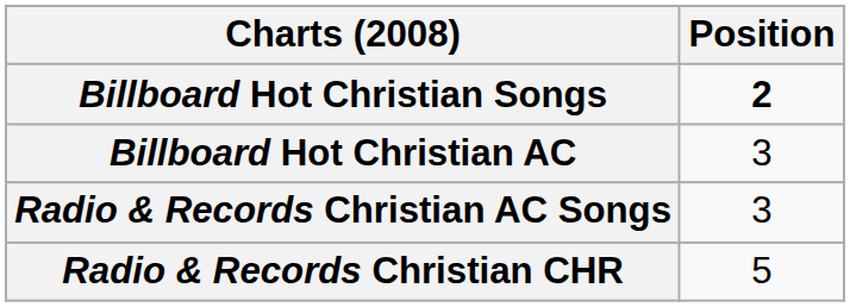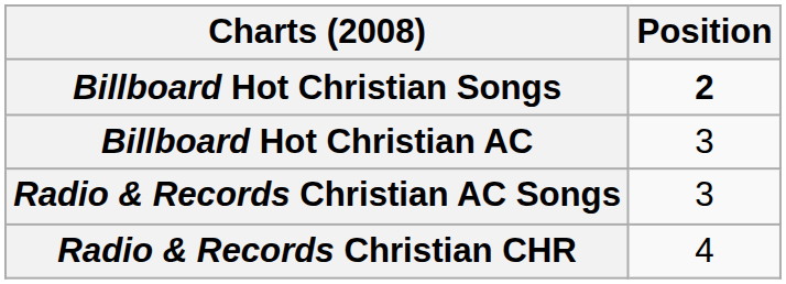Radio & Records Christian CHR | Position: 5 -> 4
